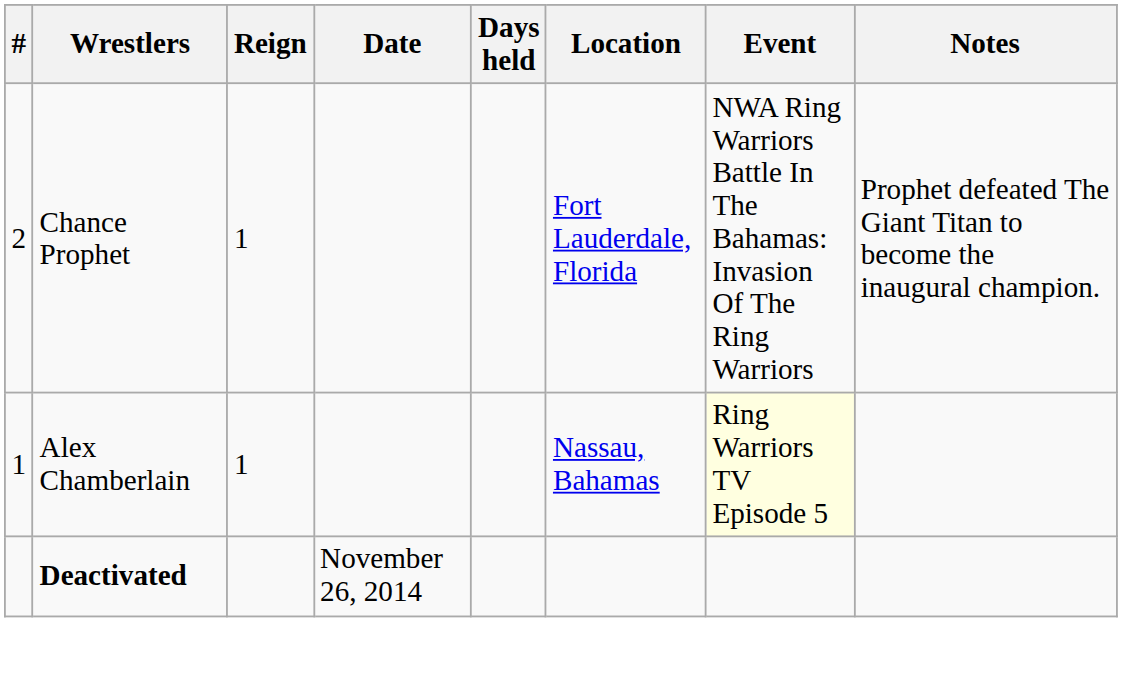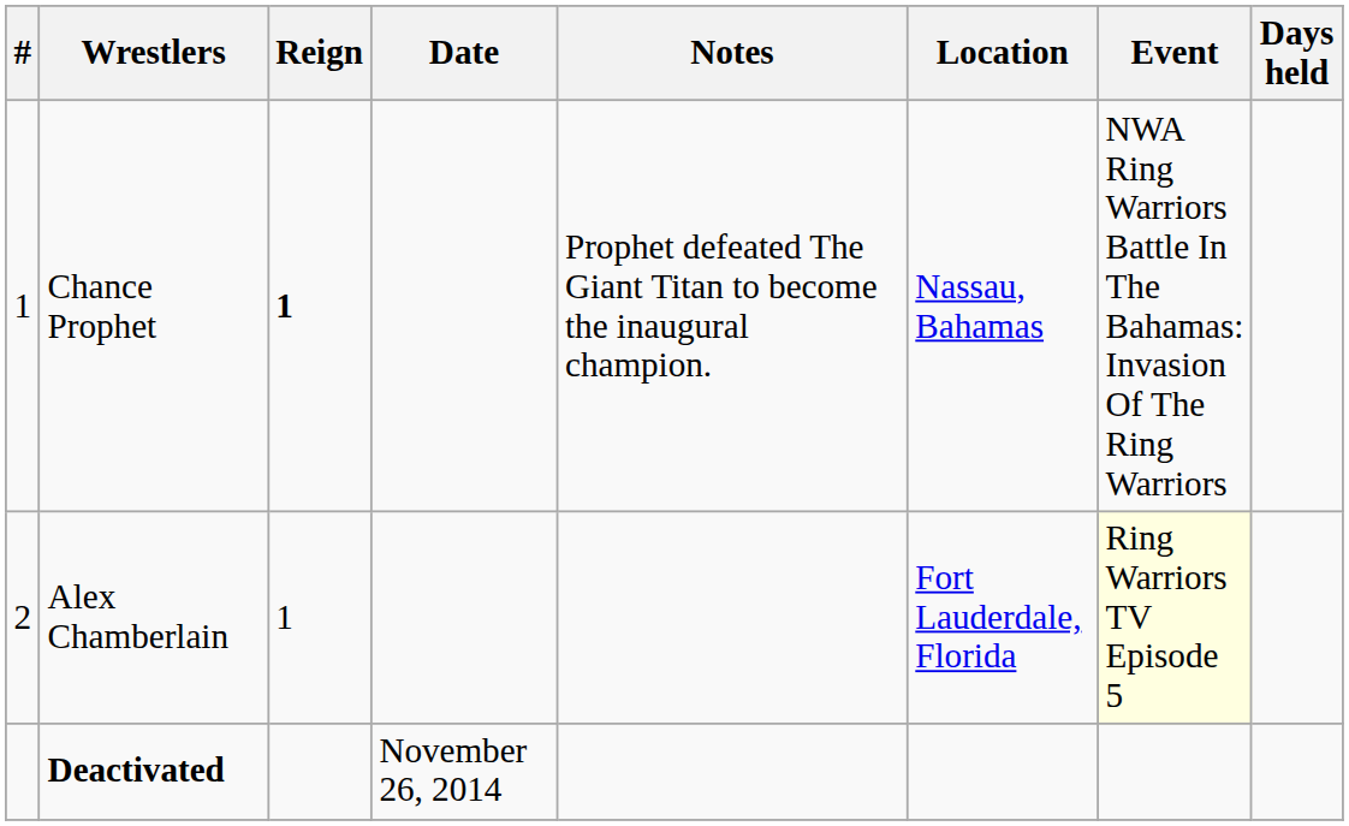columns swapped: Days held <-> Notes
Chance Prophet | #: 2 -> 1
Chance Prophet | Reign: normal -> bold
Chance Prophet | Location: Fort Lauderdale, Florida -> Nassau, Bahamas
Alex Chamberlain | #: 1 -> 2
Alex Chamberlain | Location: Nassau, Bahamas -> Fort Lauderdale, Florida
